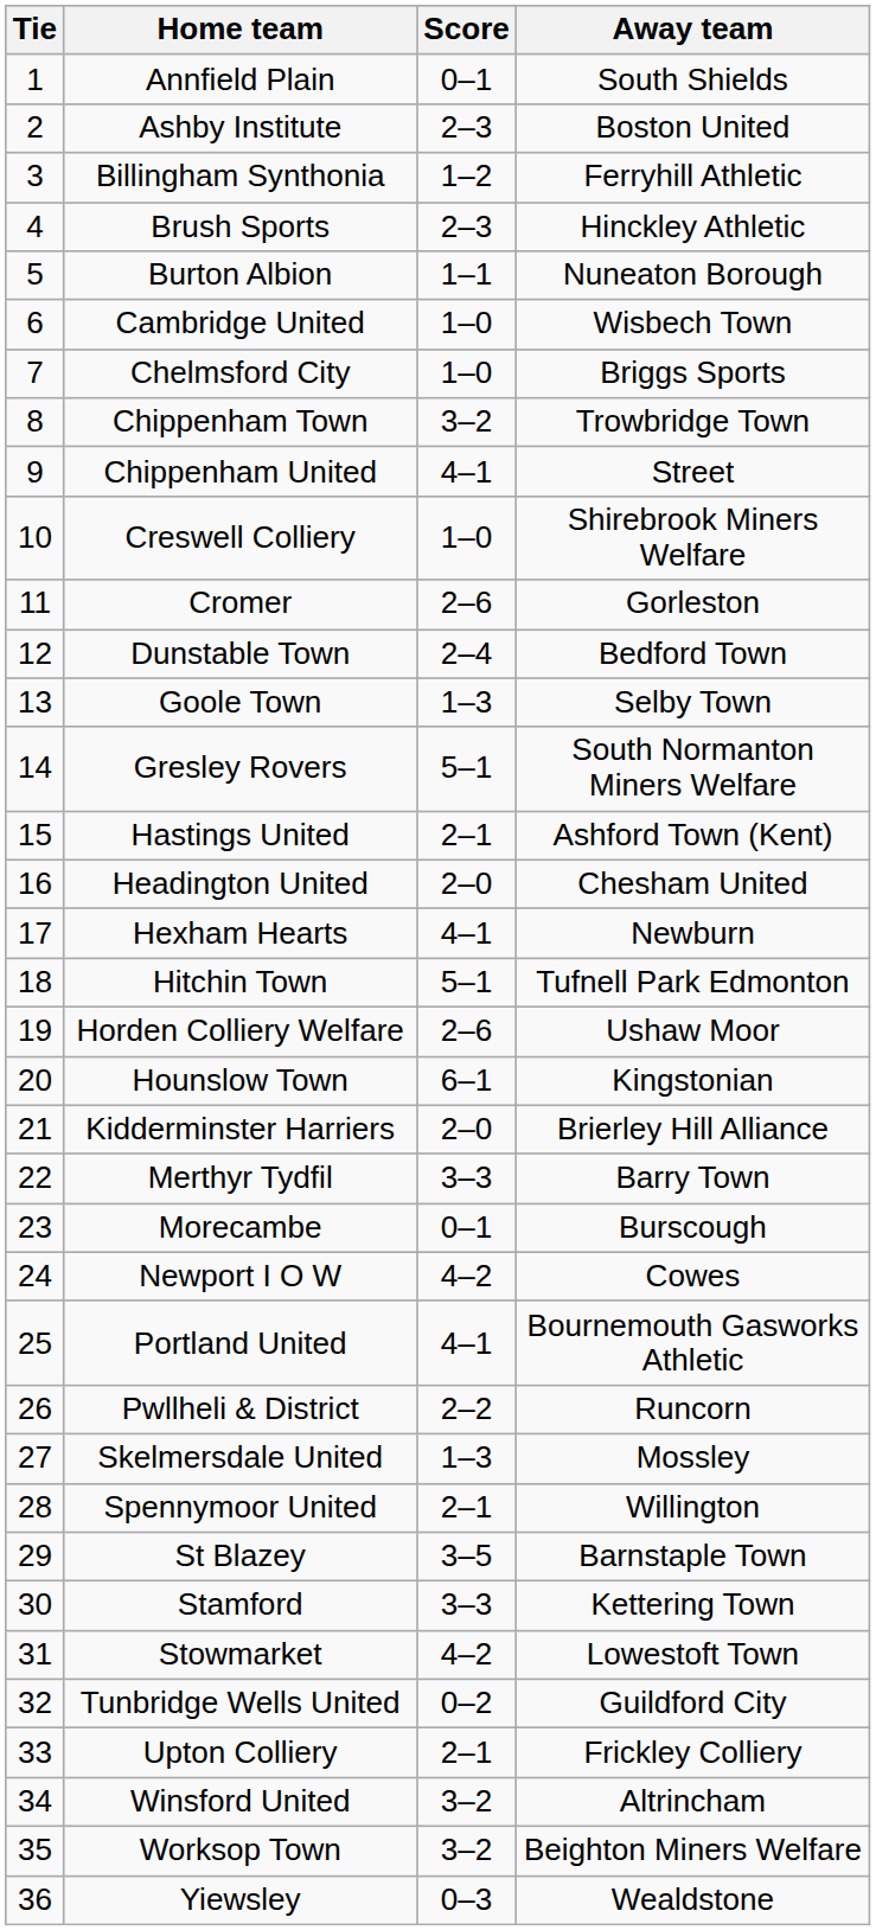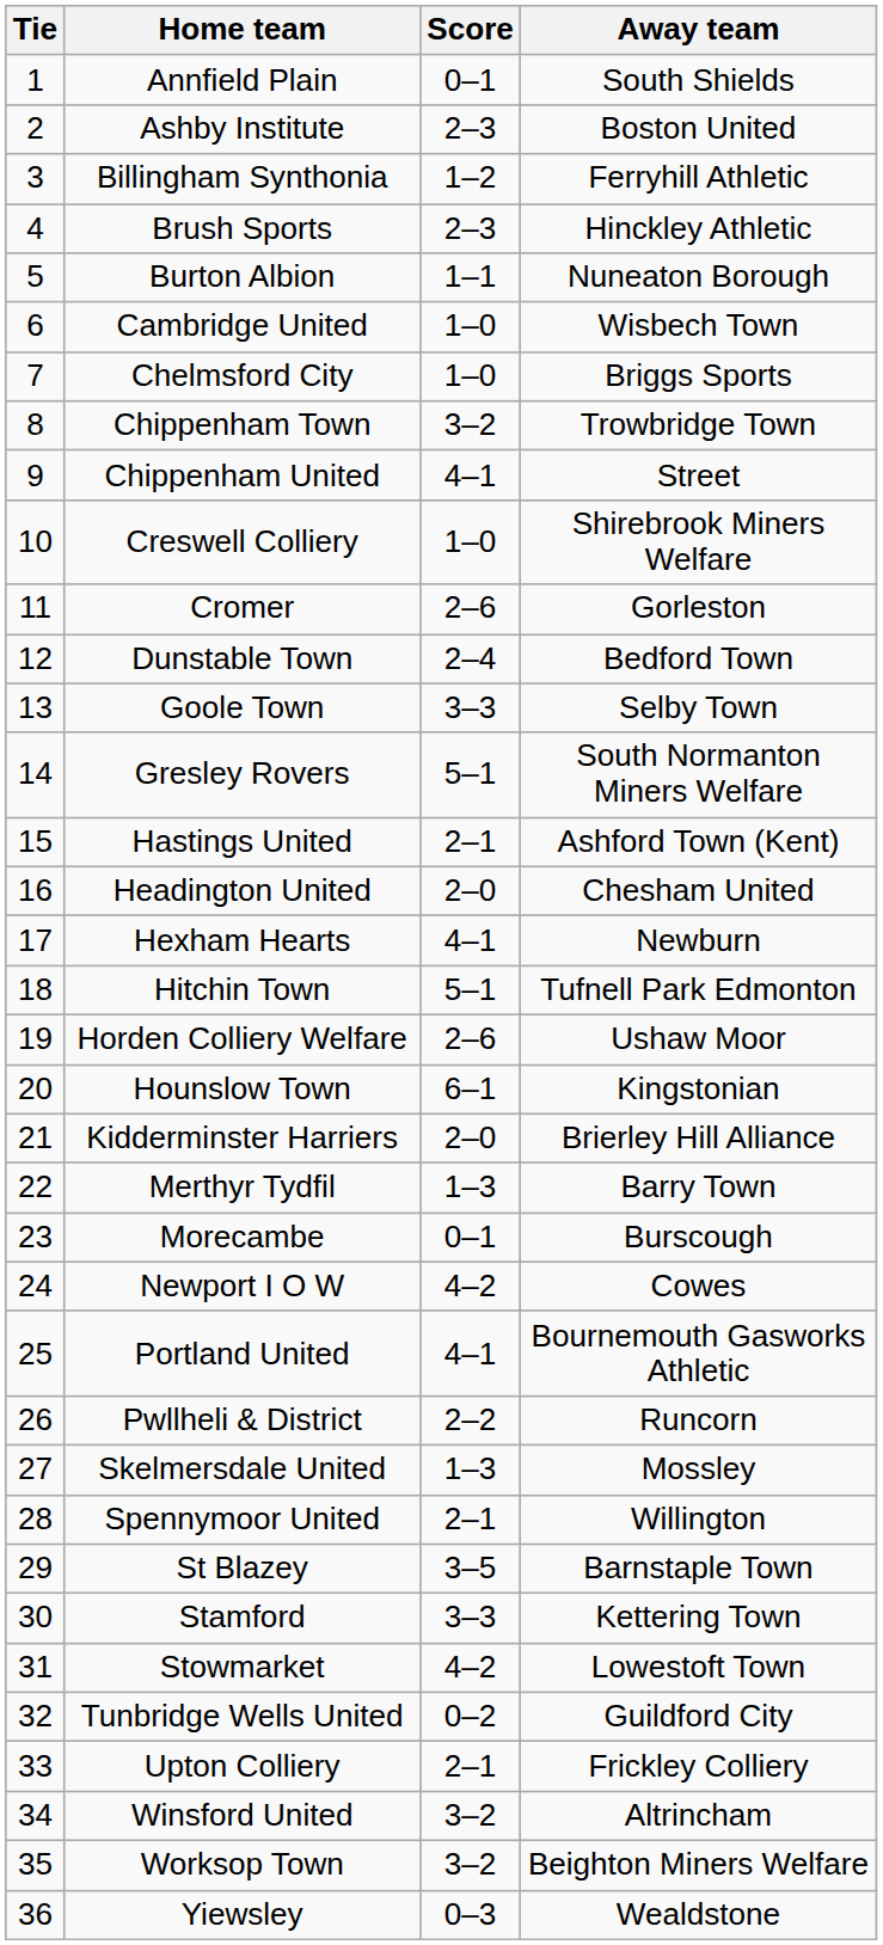Goole Town | Score: 1–3 -> 3–3
Merthyr Tydfil | Score: 3–3 -> 1–3
